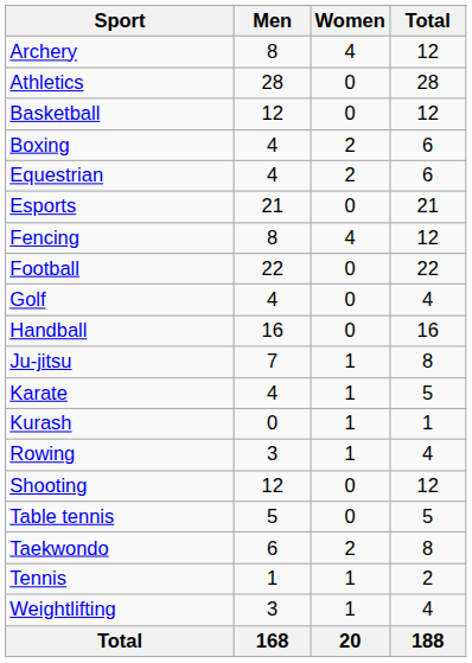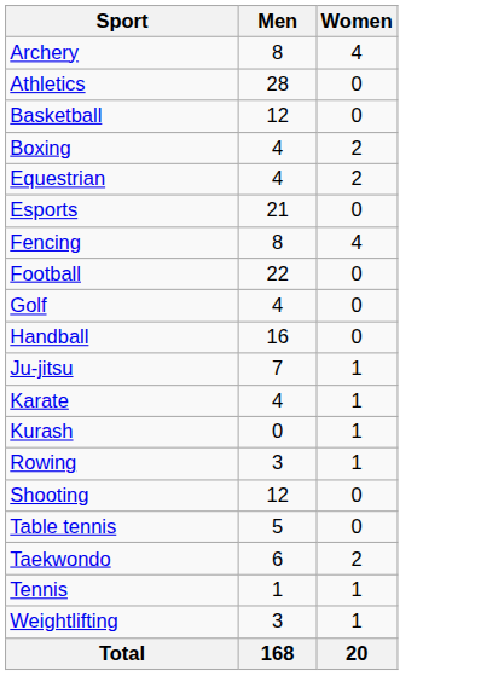- column: Total | 12 | 28 | 12 | 6 | 6 | 21 | 12 | 22 | 4 | 16 | 8 | 5 | 1 | 4 | 12 | 5 | 8 | 2 | 4 | 188
